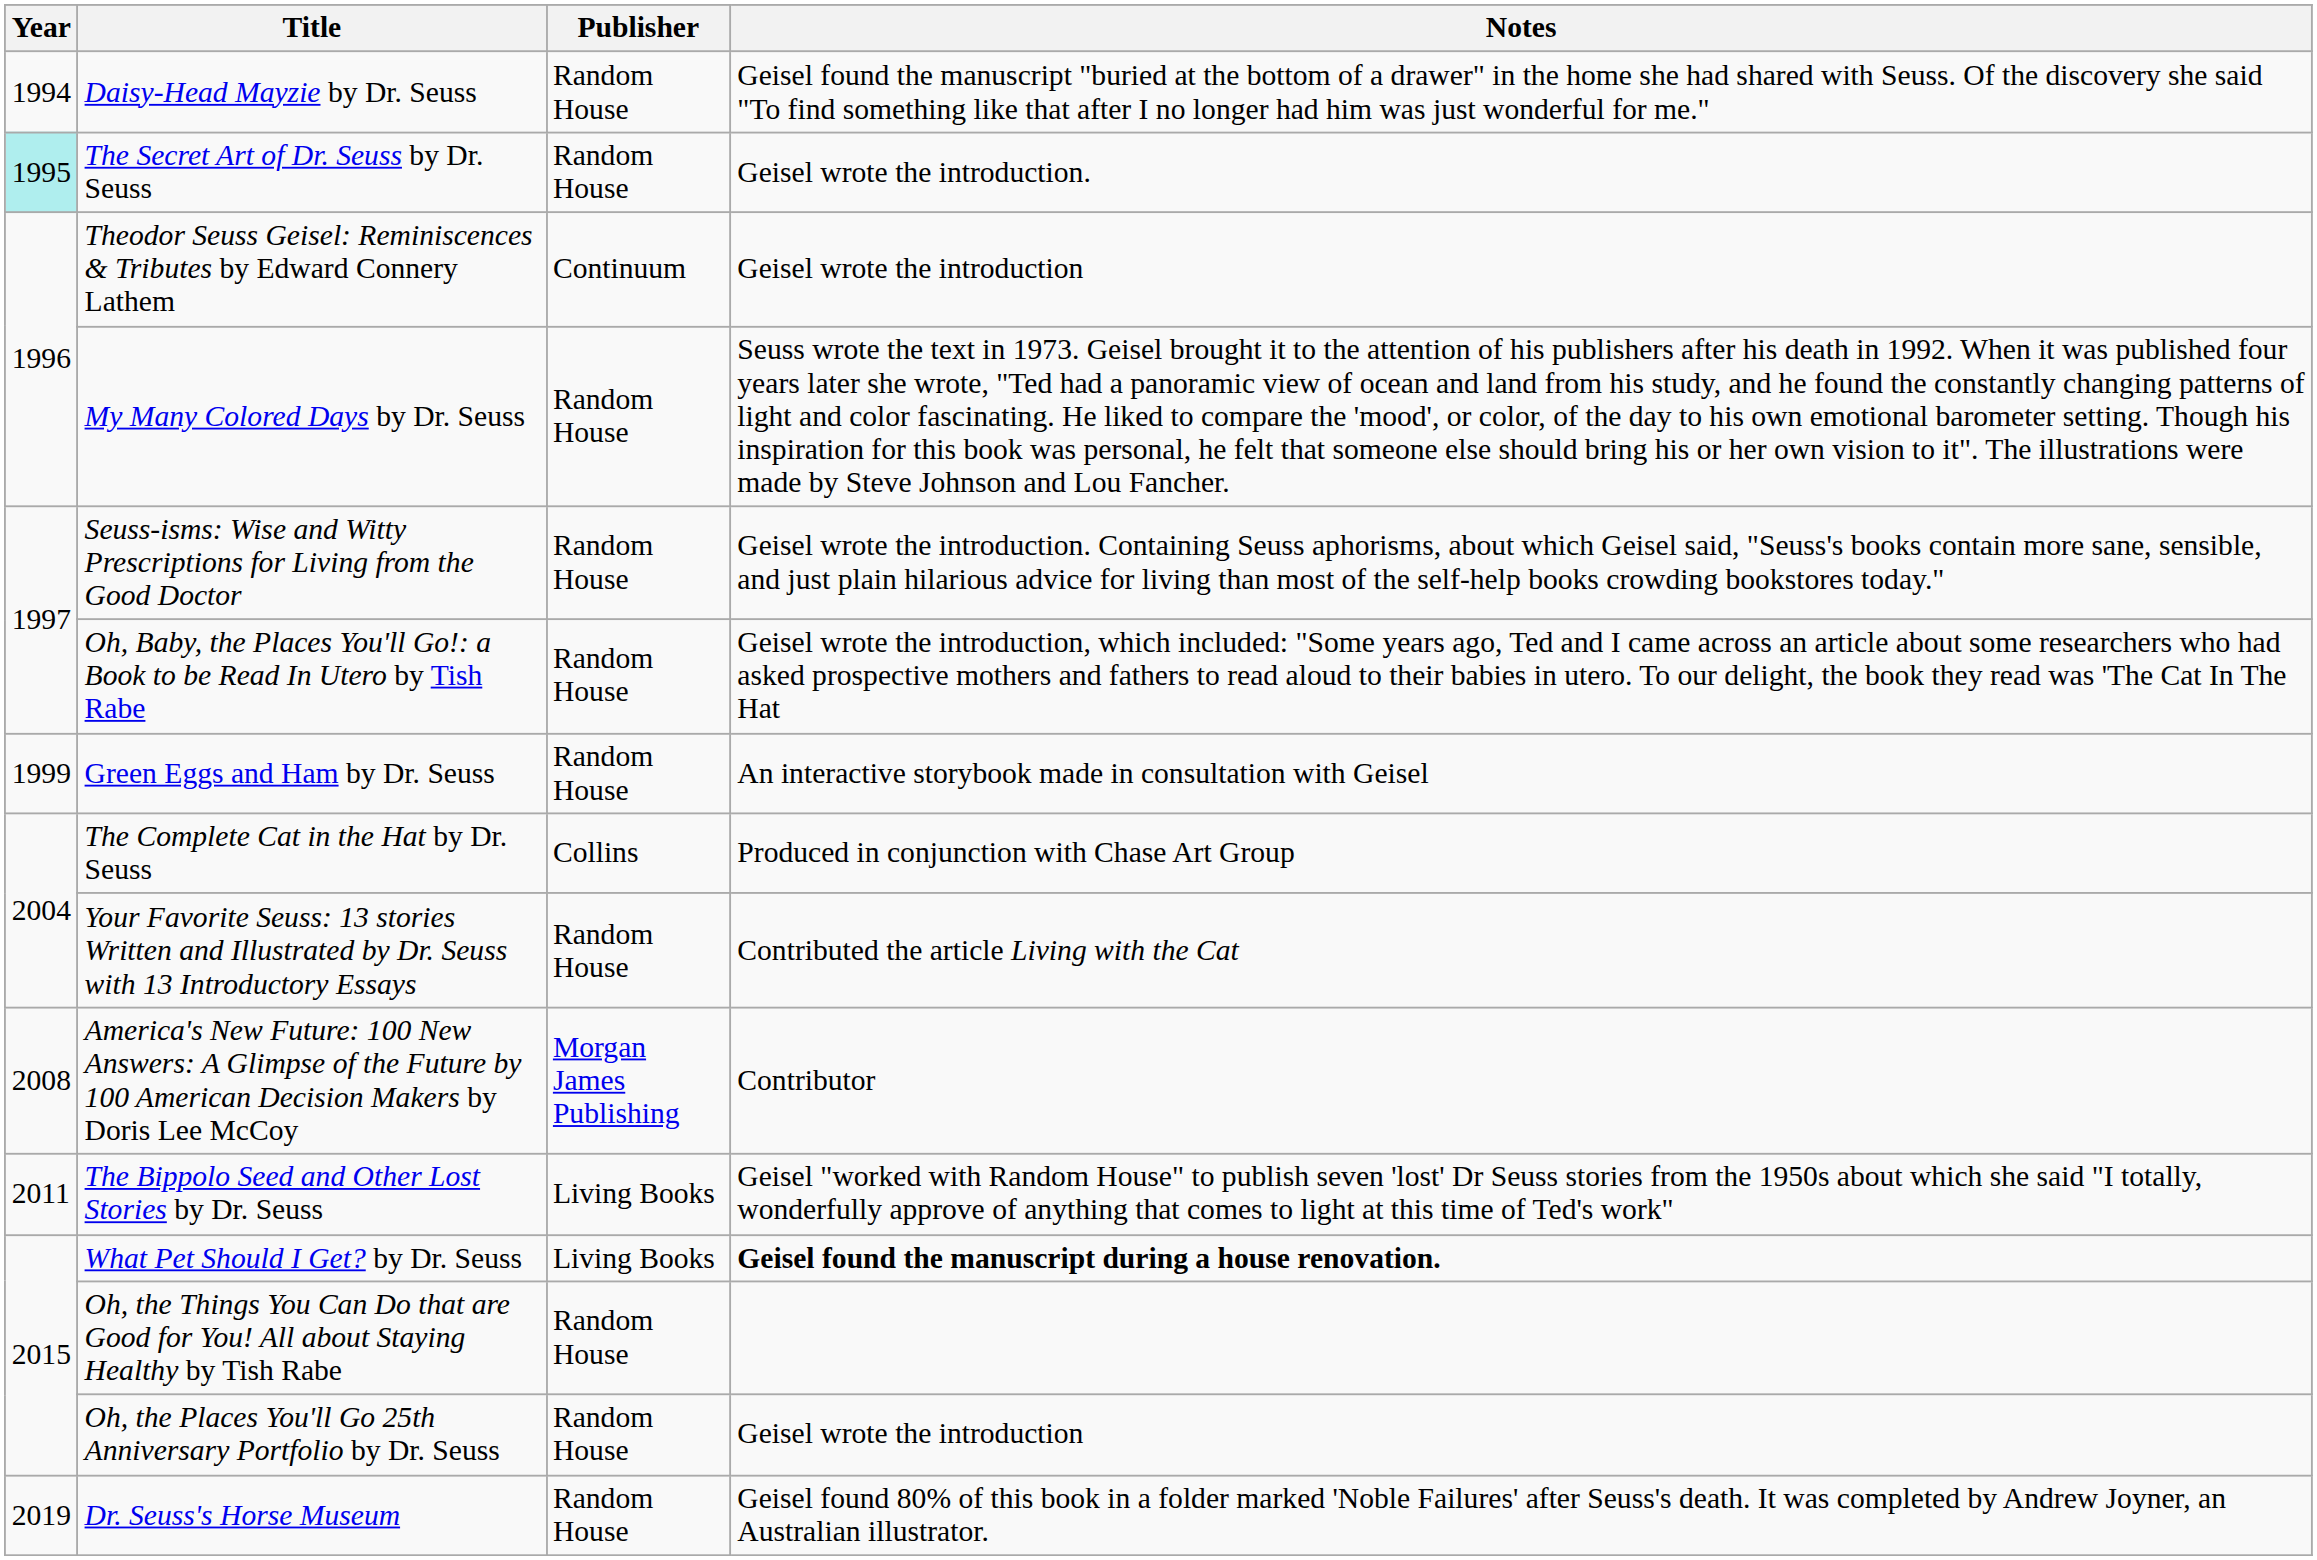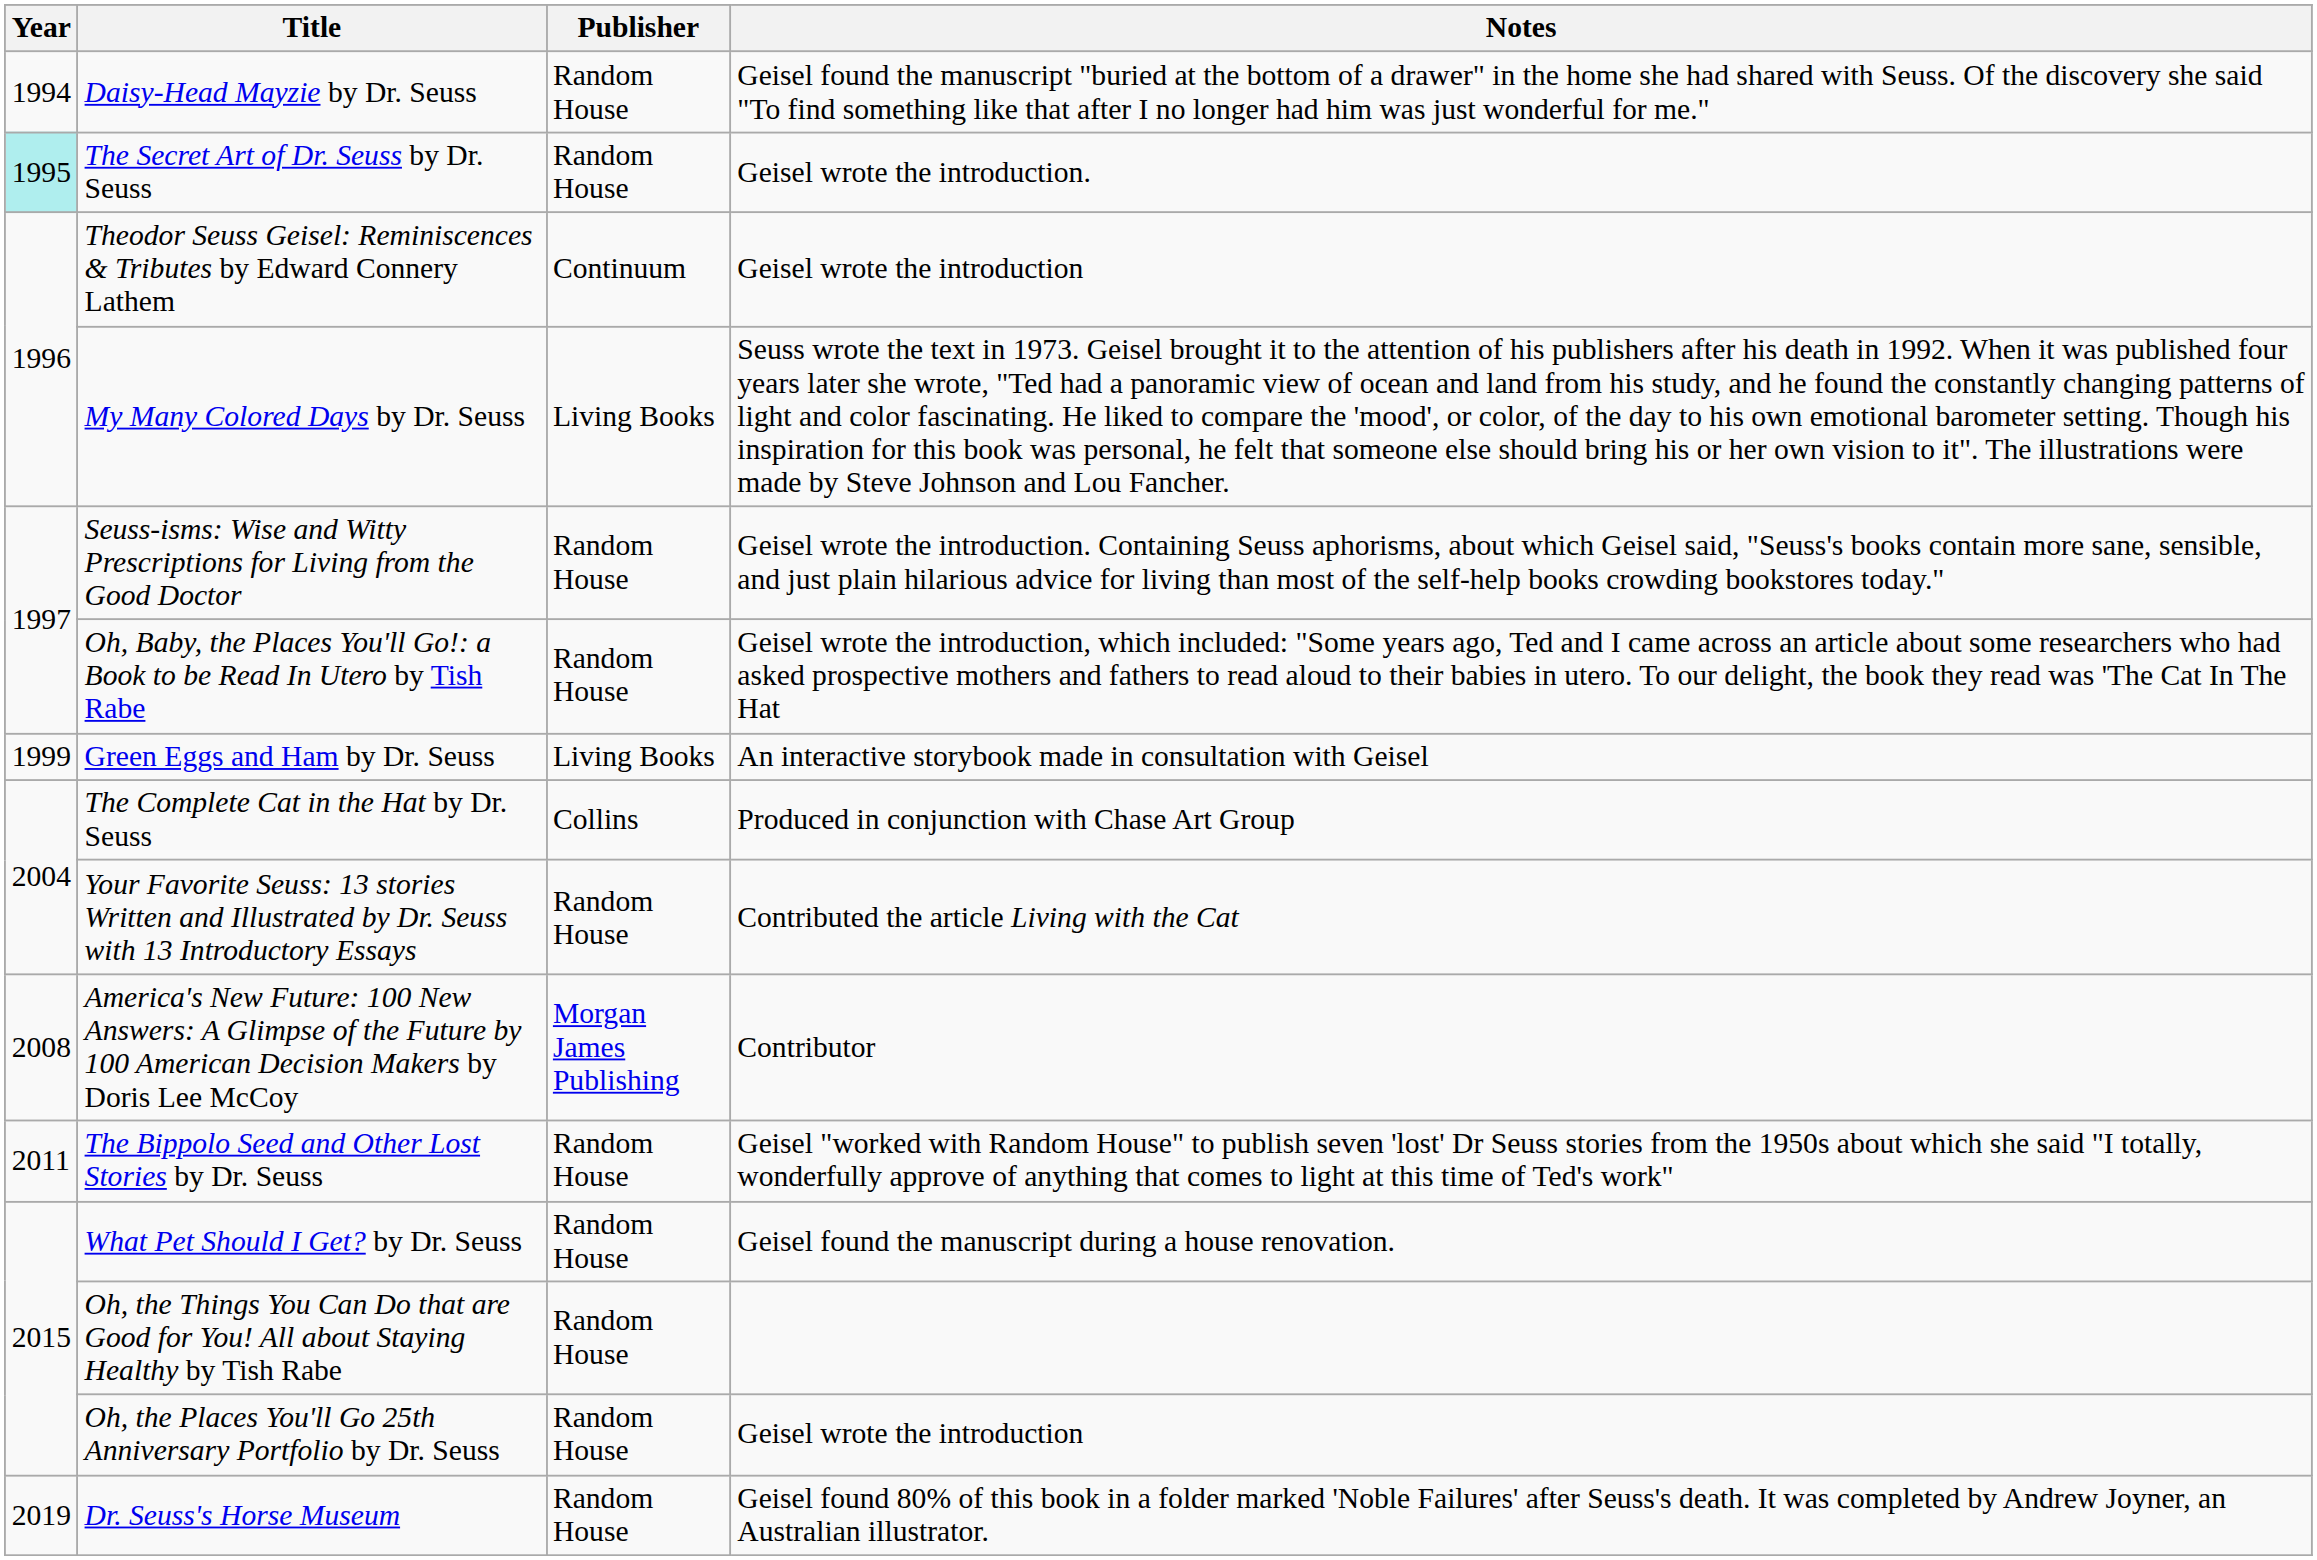My Many Colored Days by Dr. Seuss | Publisher: Random House -> Living Books
Green Eggs and Ham by Dr. Seuss | Publisher: Random House -> Living Books
The Bippolo Seed and Other Lost Stories by Dr. Seuss | Publisher: Living Books -> Random House
What Pet Should I Get? by Dr. Seuss | Publisher: Living Books -> Random House
What Pet Should I Get? by Dr. Seuss | Notes: bold -> normal
